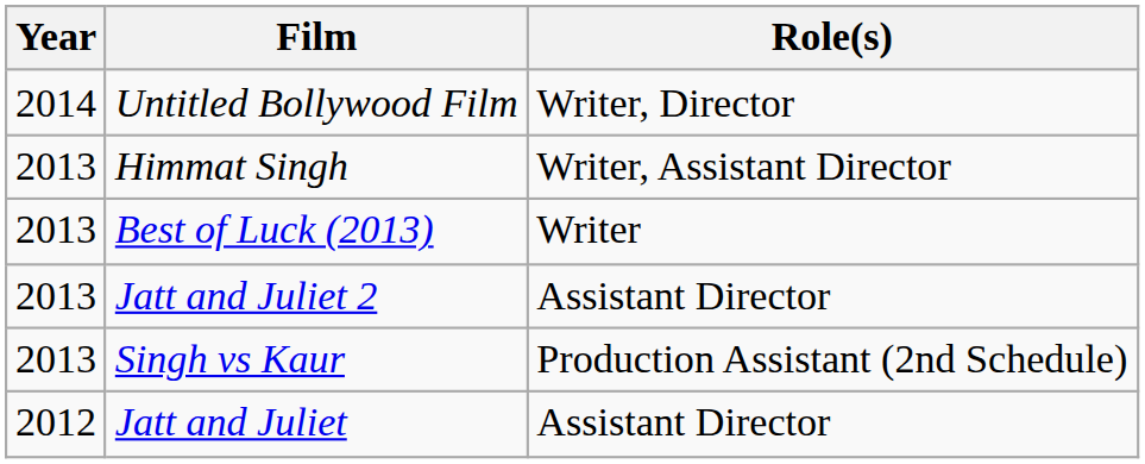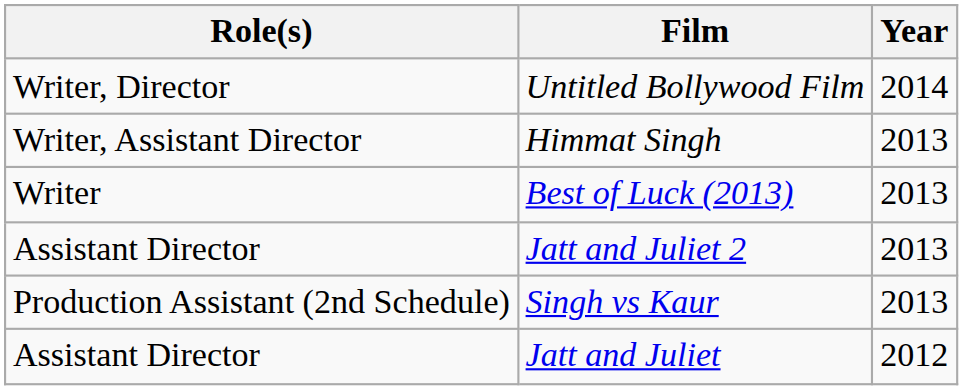columns swapped: Year <-> Role(s)
